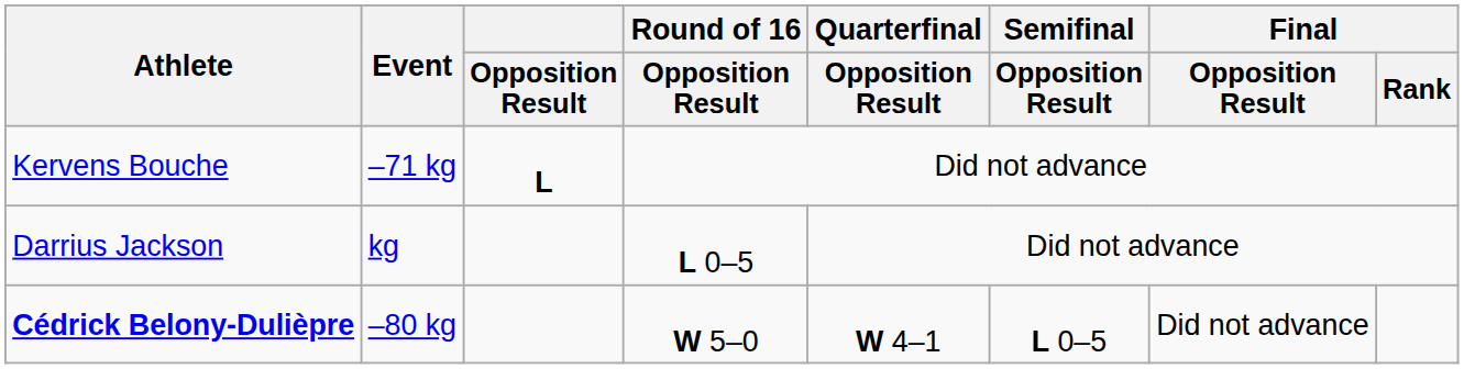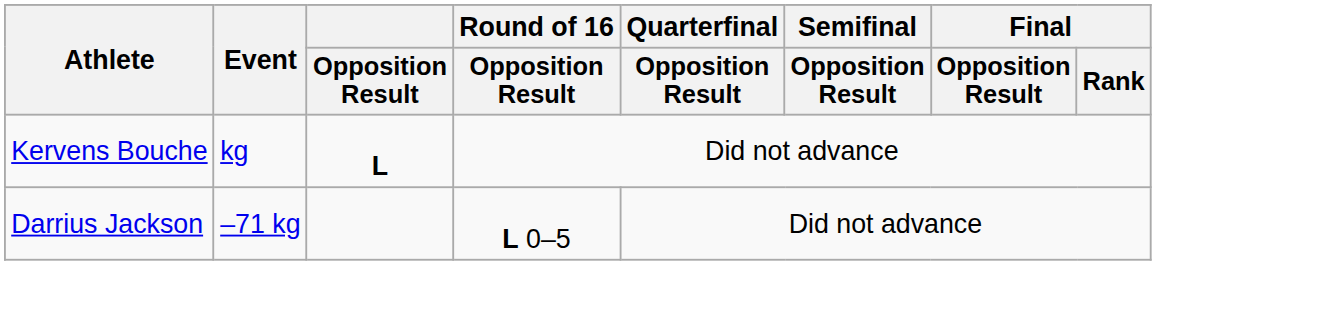Kervens Bouche | Event: –71 kg -> kg
Darrius Jackson | Event: kg -> –71 kg
- row: Cédrick Belony-Dulièpre | –80 kg | W 5–0 | W 4–1 | L 0–5 | Did not advance
